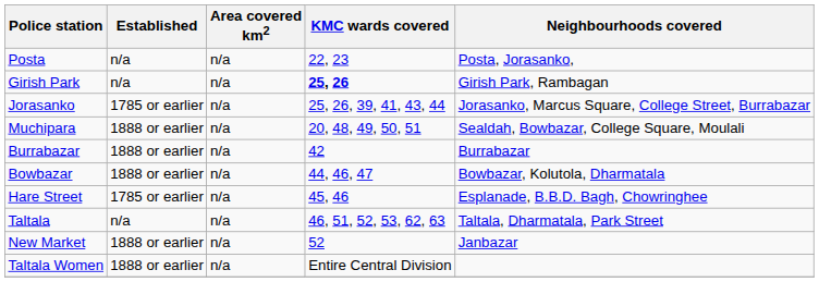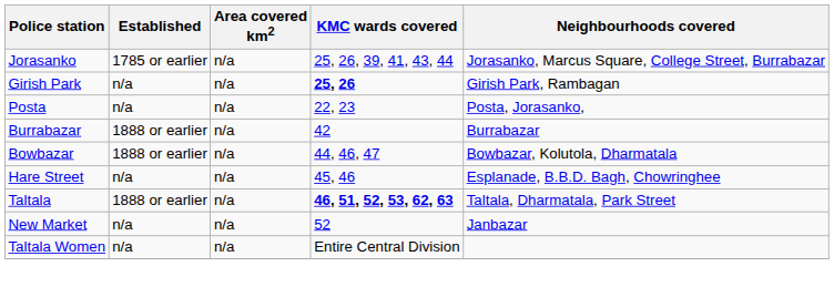rows swapped: Posta <-> Jorasanko
- row: Muchipara | 1888 or earlier | n/a | 20, 48, 49, 50, 51 | Sealdah, Bowbazar, College Square, Moulali
Hare Street | Established: 1785 or earlier -> n/a
Taltala | Established: n/a -> 1888 or earlier
Taltala | KMC wards covered: normal -> bold
New Market | Established: 1888 or earlier -> n/a
Taltala Women | Established: 1888 or earlier -> n/a
